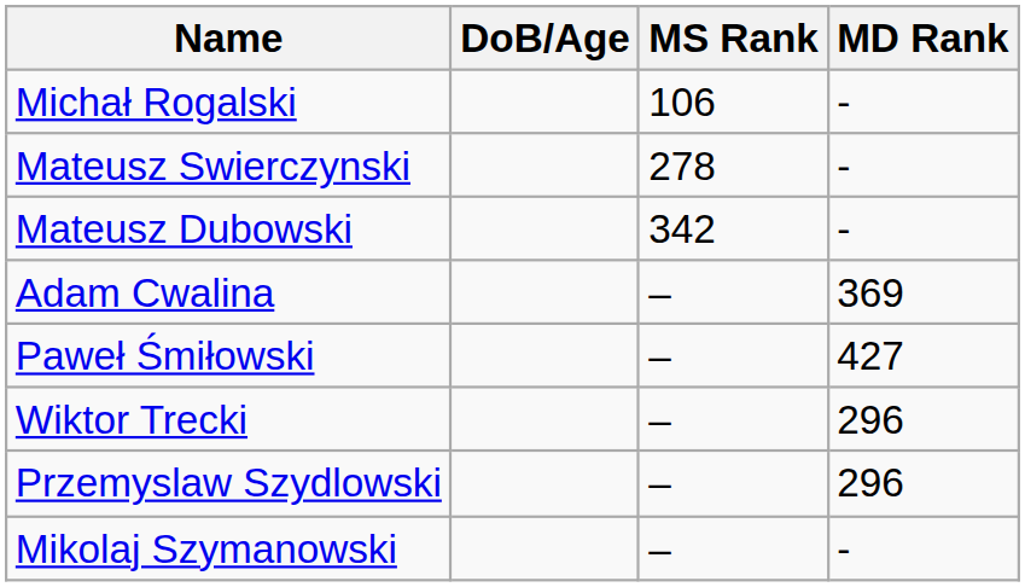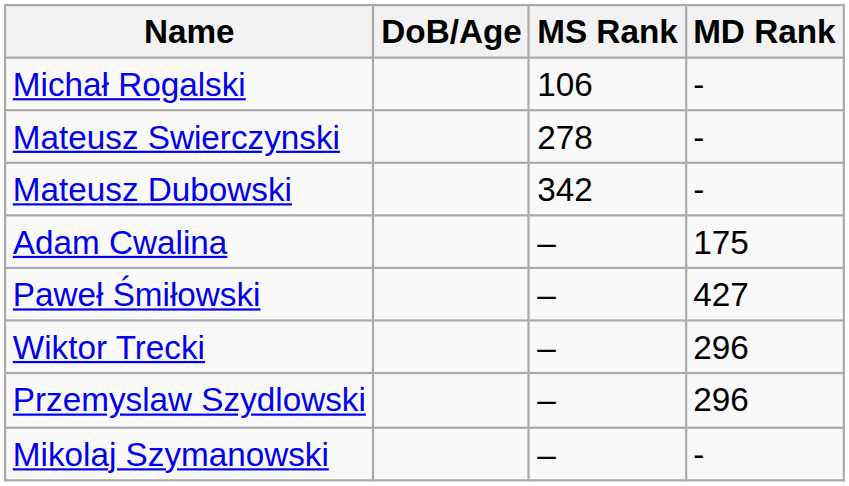Adam Cwalina | MD Rank: 369 -> 175
